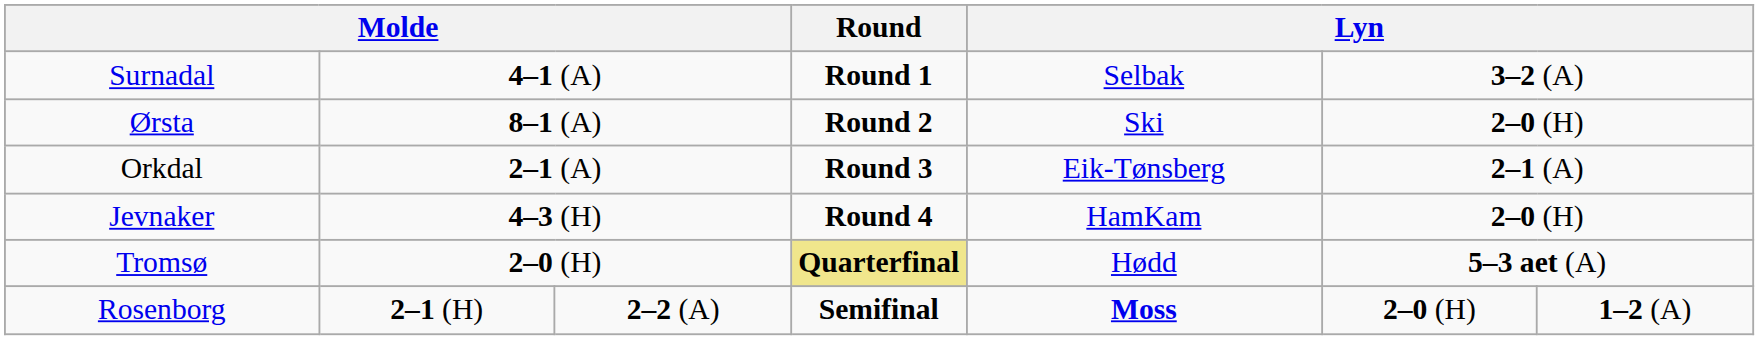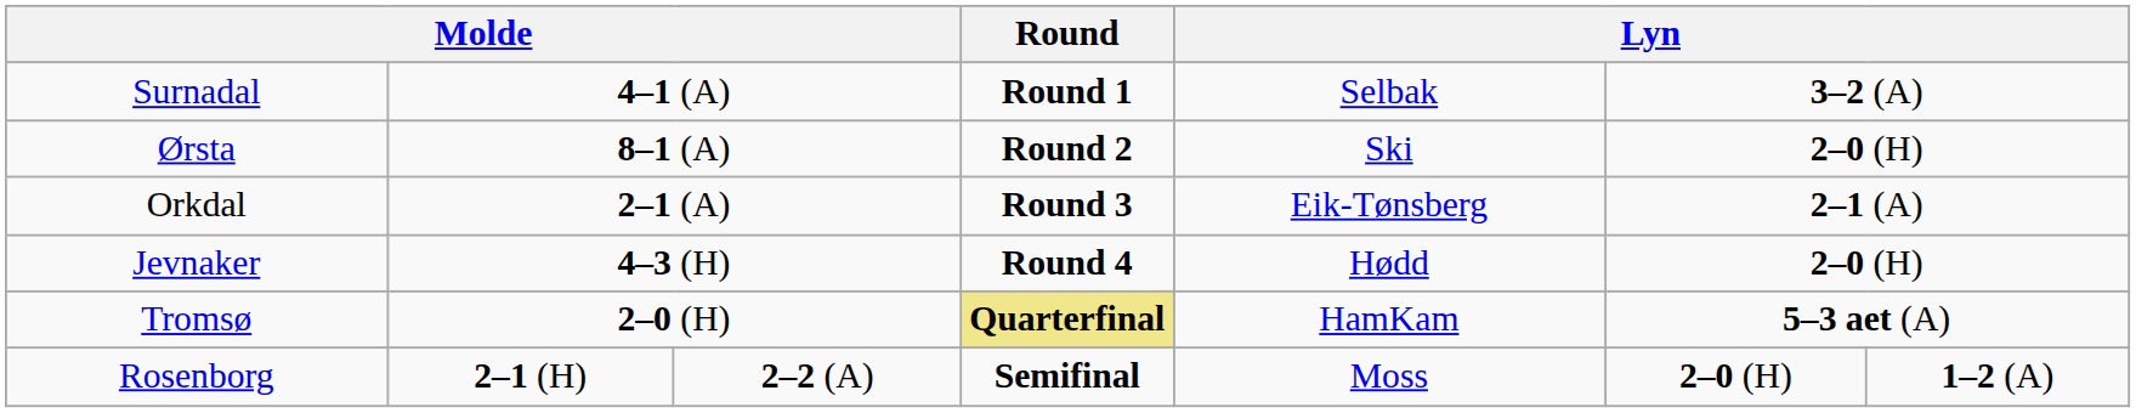Jevnaker | column 5: HamKam -> Hødd
Tromsø | column 5: Hødd -> HamKam
Rosenborg | column 5: bold -> normal
